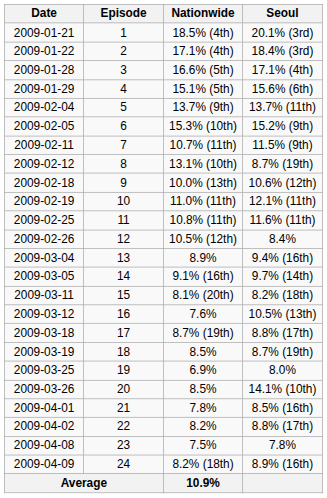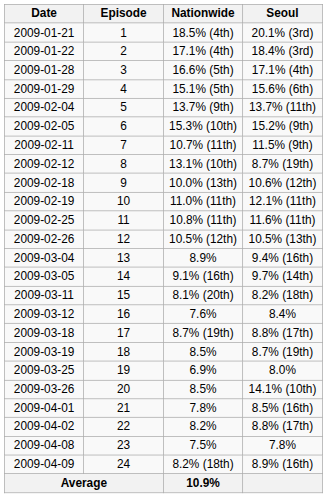10.5% (12th) | Seoul: 8.4% -> 10.5% (13th)
7.6% | Seoul: 10.5% (13th) -> 8.4%
